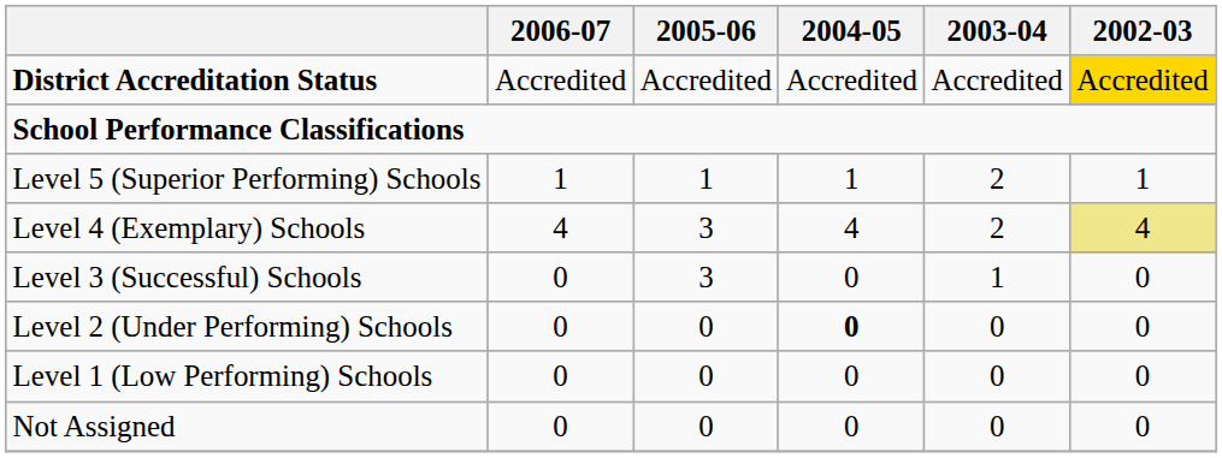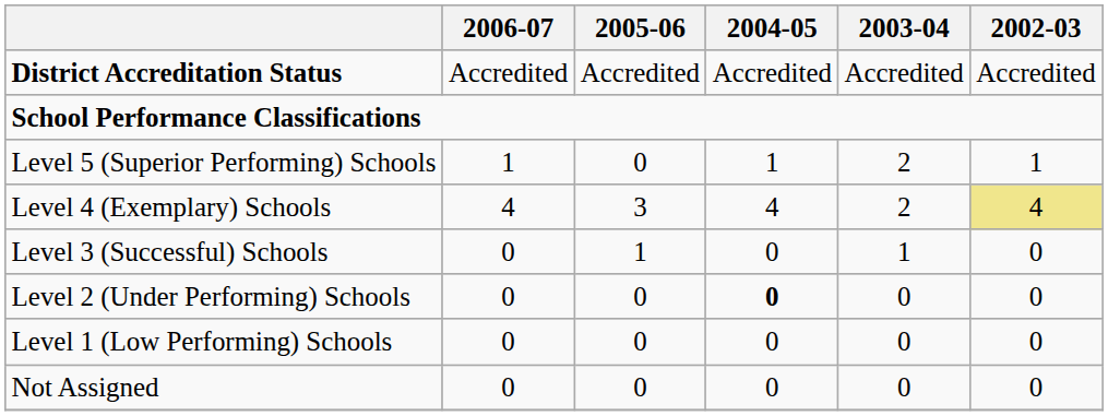District Accreditation Status | 2002-03: gold background -> no background
Level 5 (Superior Performing) Schools | 2005-06: 1 -> 0
Level 3 (Successful) Schools | 2005-06: 3 -> 1
